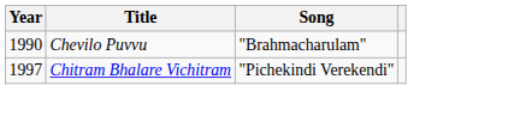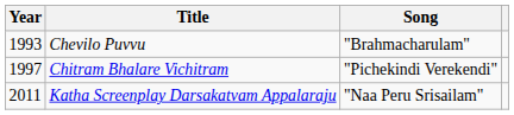Chevilo Puvvu | Year: 1990 -> 1993
+ row: 2011 | Katha Screenplay Darsakatvam Appalaraju | "Naa Peru Srisailam"
